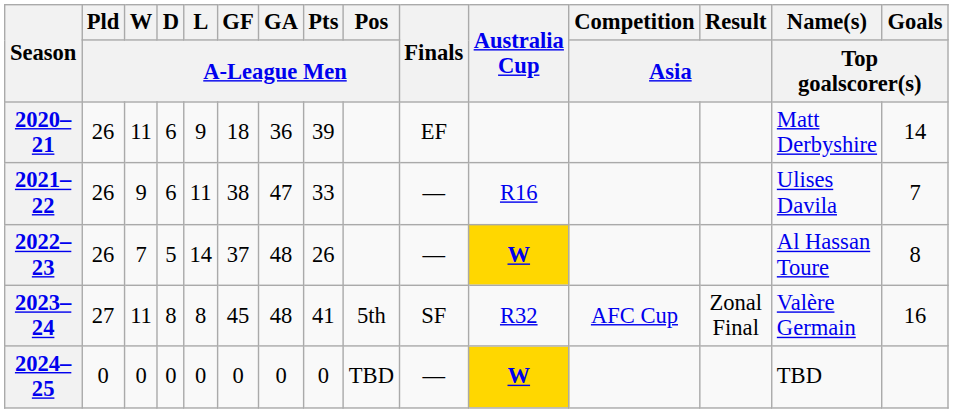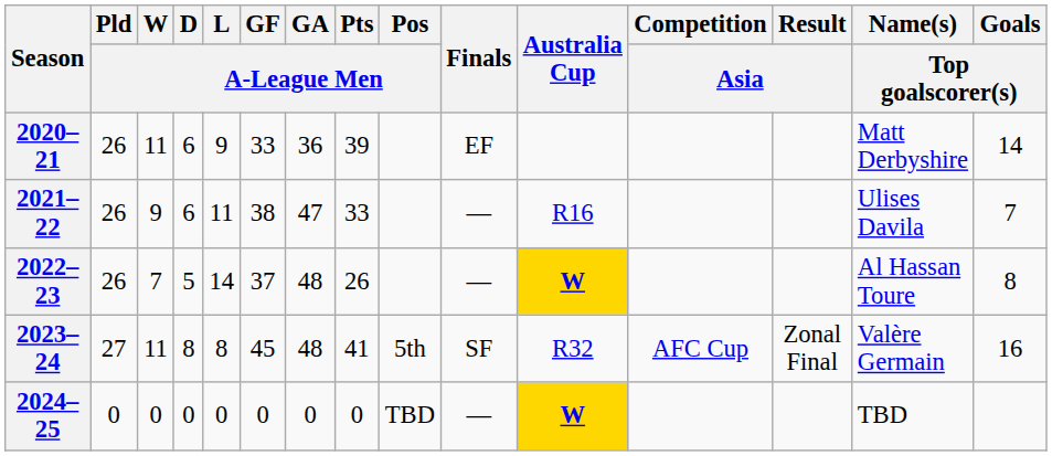2020–21 | GF / A-League Men: 18 -> 33
